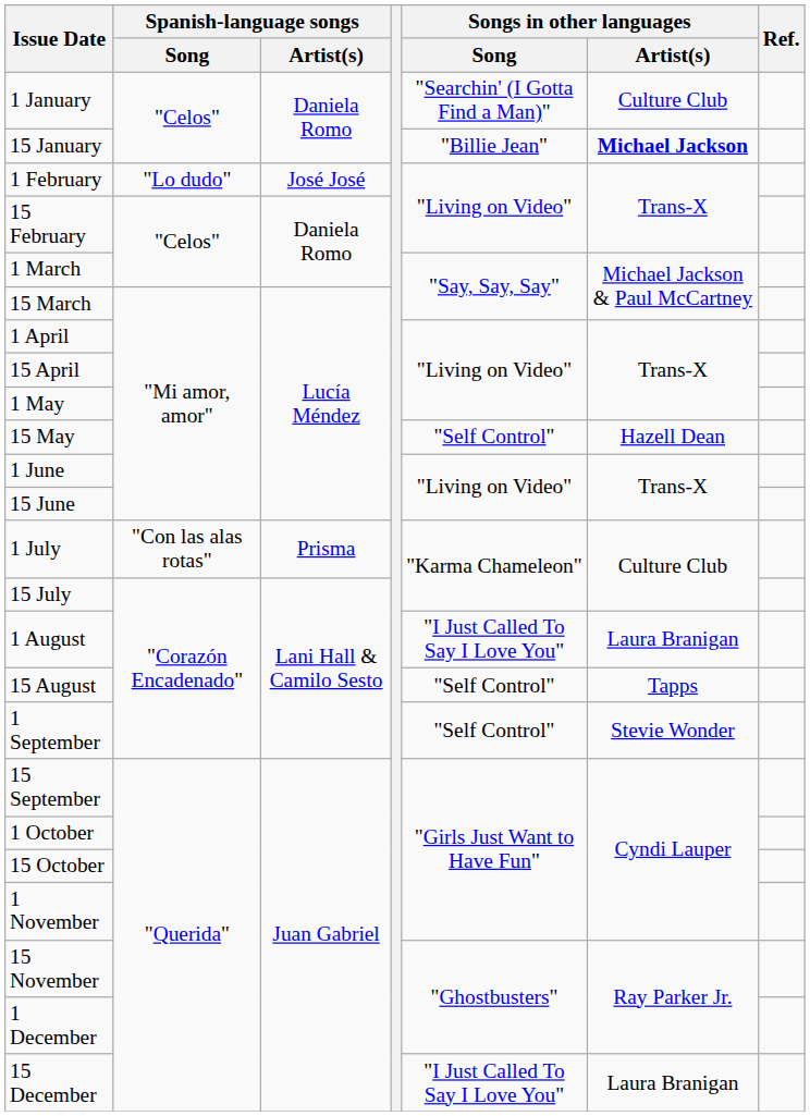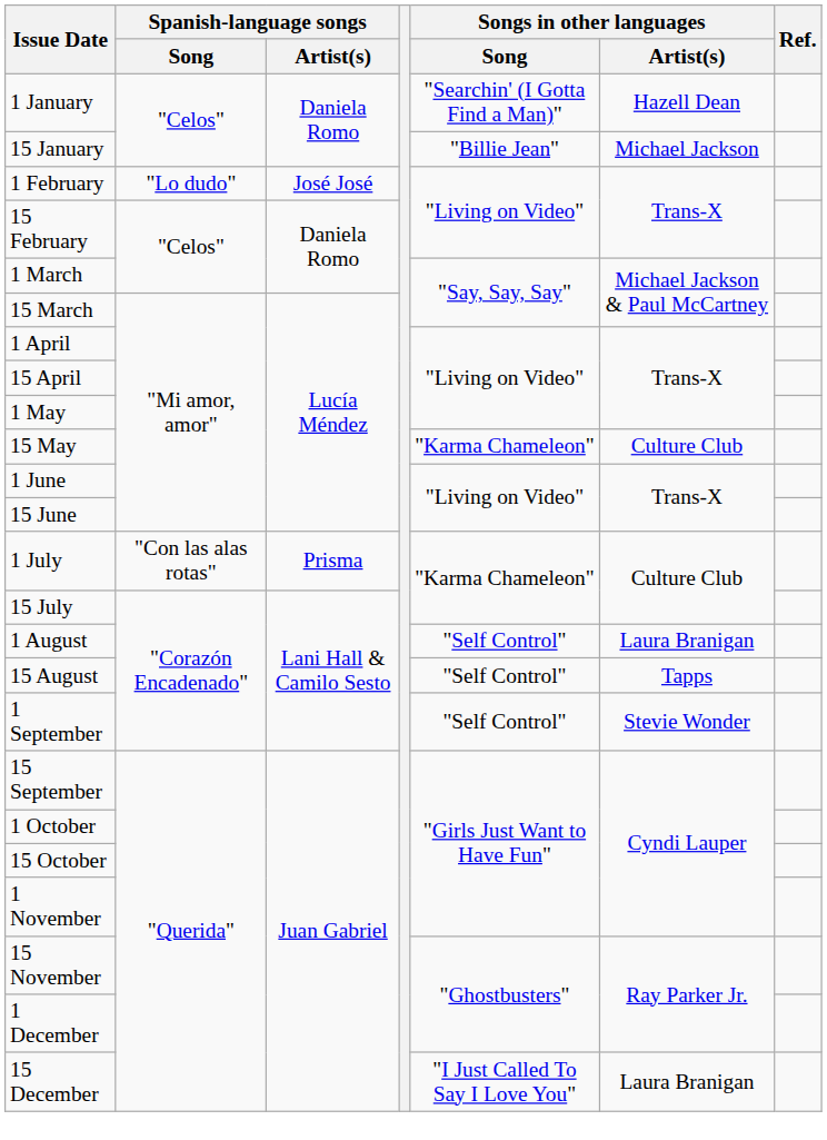1 January | Songs in other languages / Artist(s): Culture Club -> Hazell Dean
15 January | Songs in other languages / Artist(s): bold -> normal
15 May | Songs in other languages / Song: "Self Control" -> "Karma Chameleon"
15 May | Songs in other languages / Artist(s): Hazell Dean -> Culture Club
1 August | Songs in other languages / Song: "I Just Called To Say I Love You" -> "Self Control"
